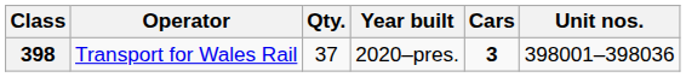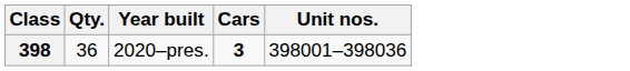- column: Operator | Transport for Wales Rail
398 | Qty.: 37 -> 36
